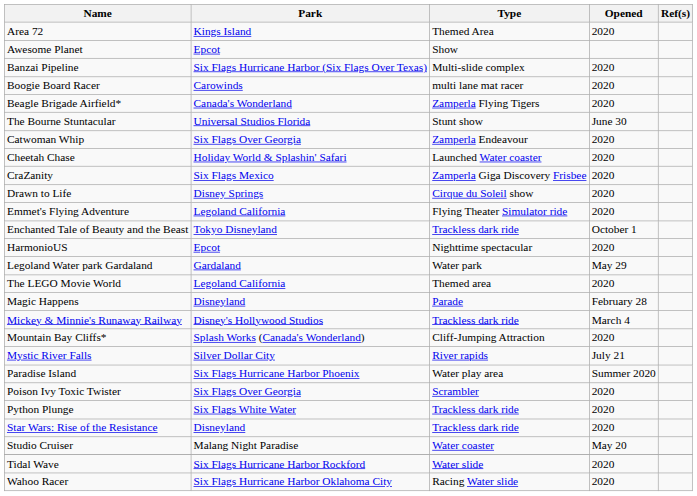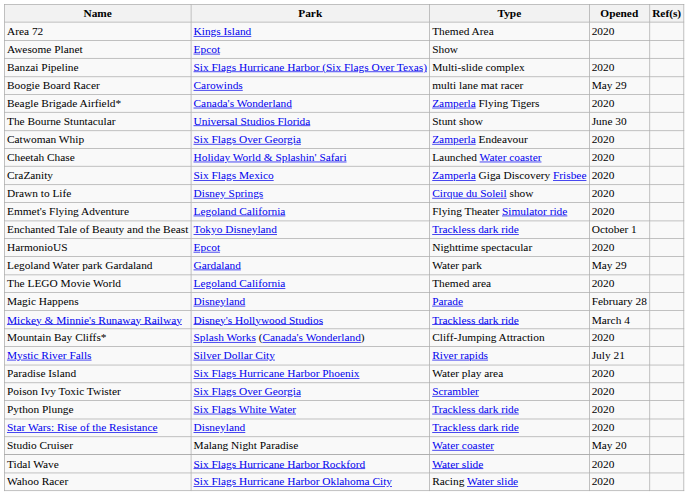Boogie Board Racer | Opened: 2020 -> May 29
Paradise Island | Opened: Summer 2020 -> 2020
